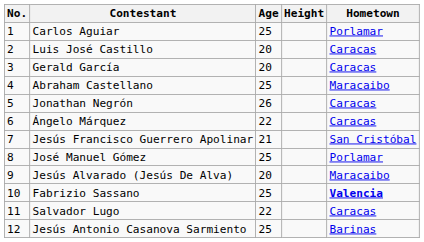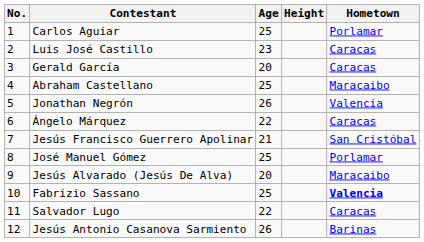Luis José Castillo | Age: 20 -> 23
Jonathan Negrón | Hometown: Caracas -> Valencia
Jesús Antonio Casanova Sarmiento | Age: 25 -> 26
